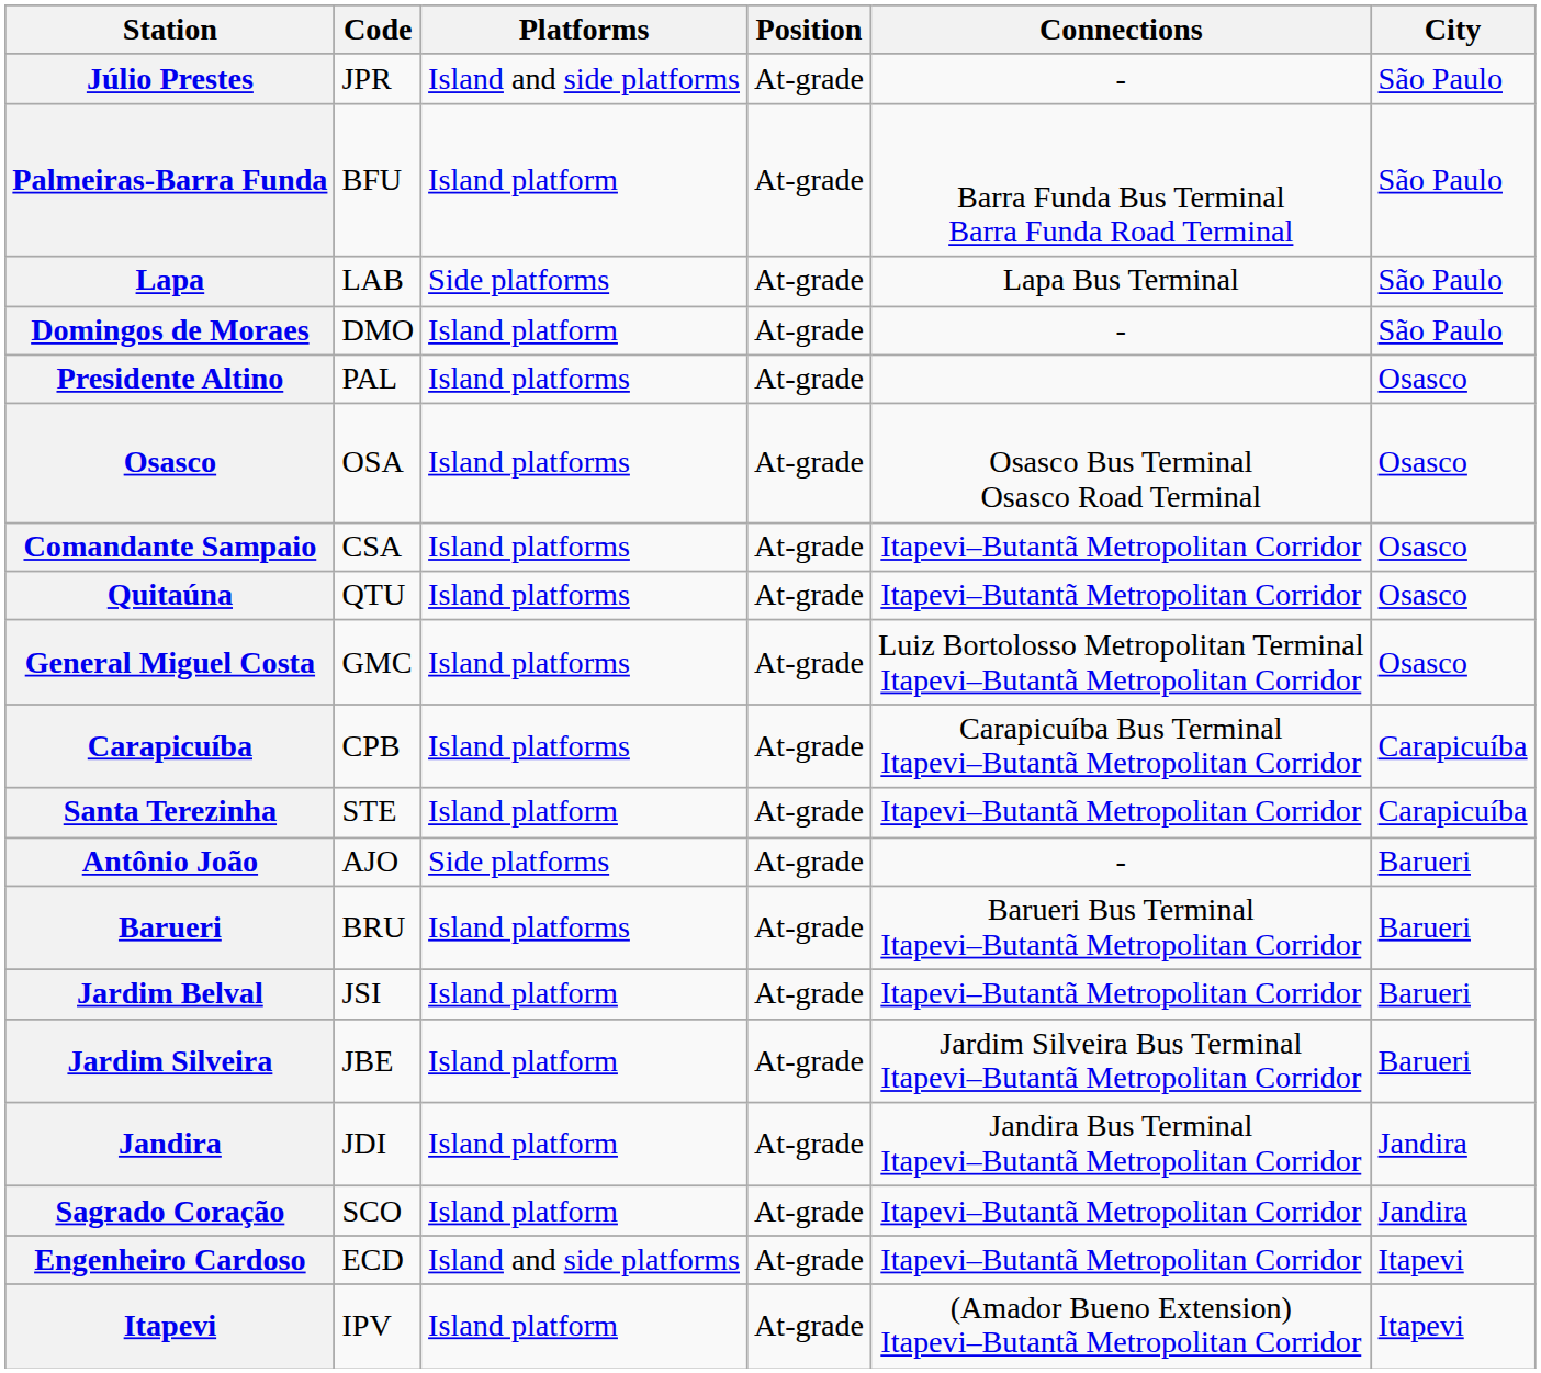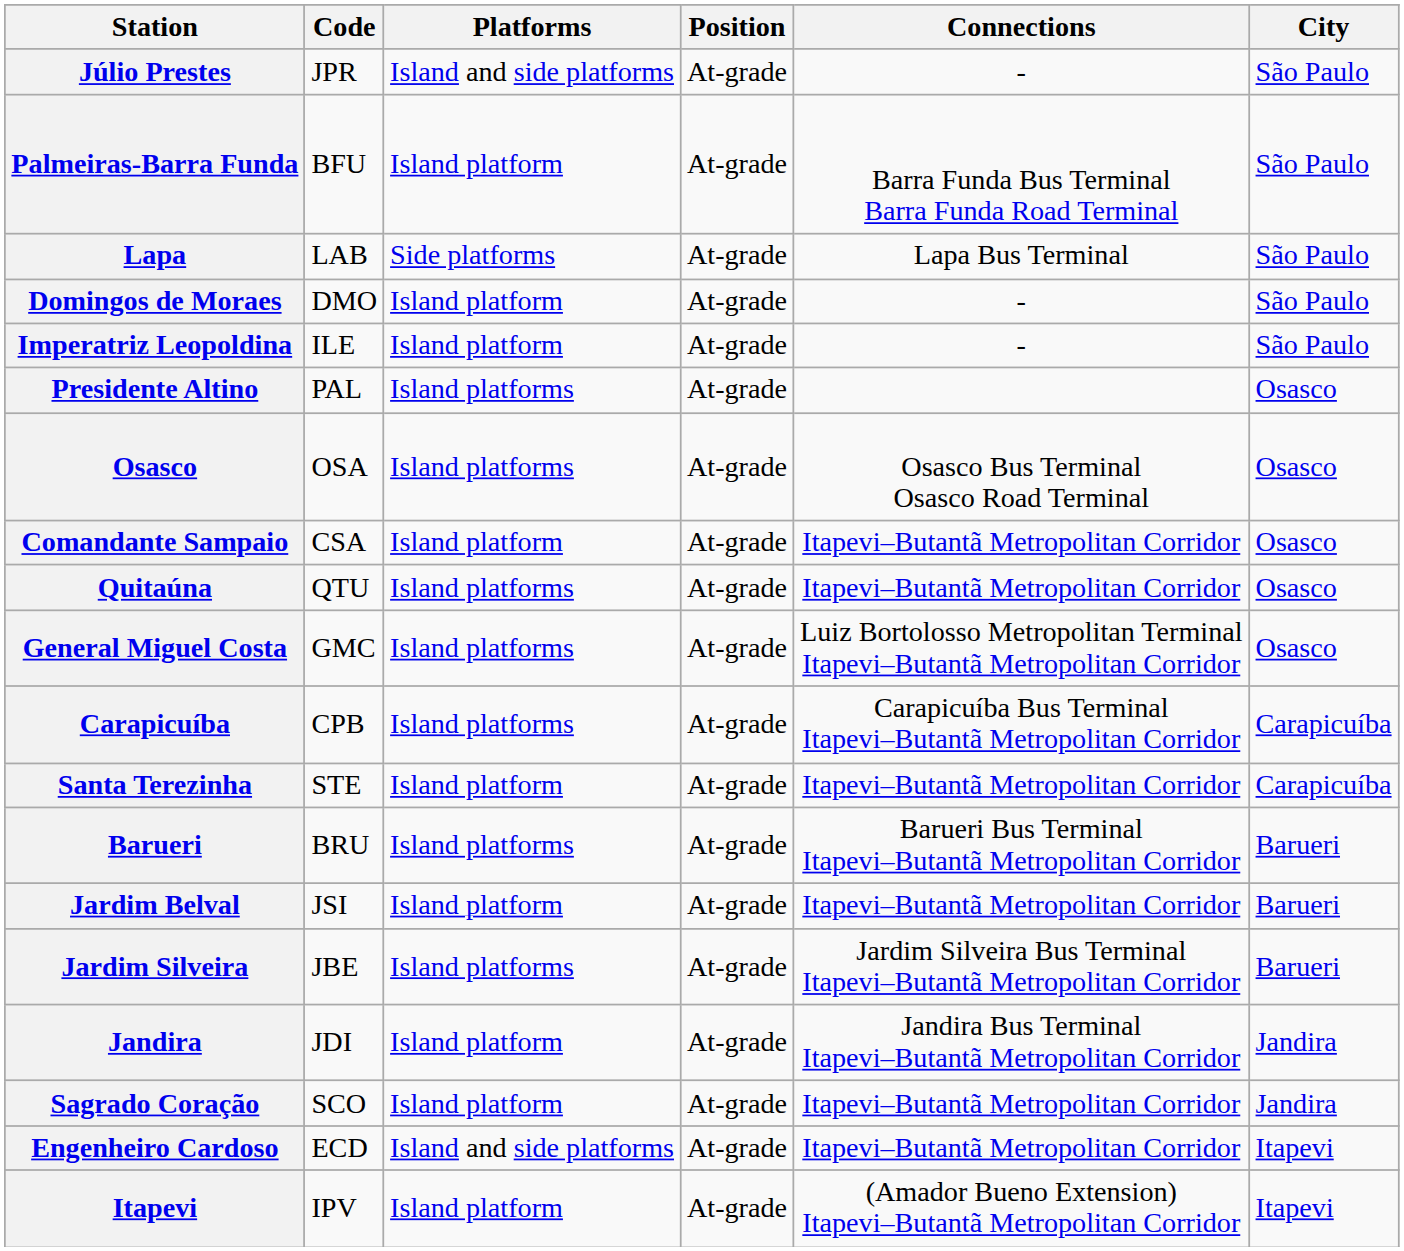+ row: Imperatriz Leopoldina | ILE | Island platform | At-grade | - | São Paulo
Comandante Sampaio | Platforms: Island platforms -> Island platform
- row: Antônio João | AJO | Side platforms | At-grade | - | Barueri
Jardim Silveira | Platforms: Island platform -> Island platforms
